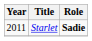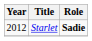Starlet | Year: 2011 -> 2012
